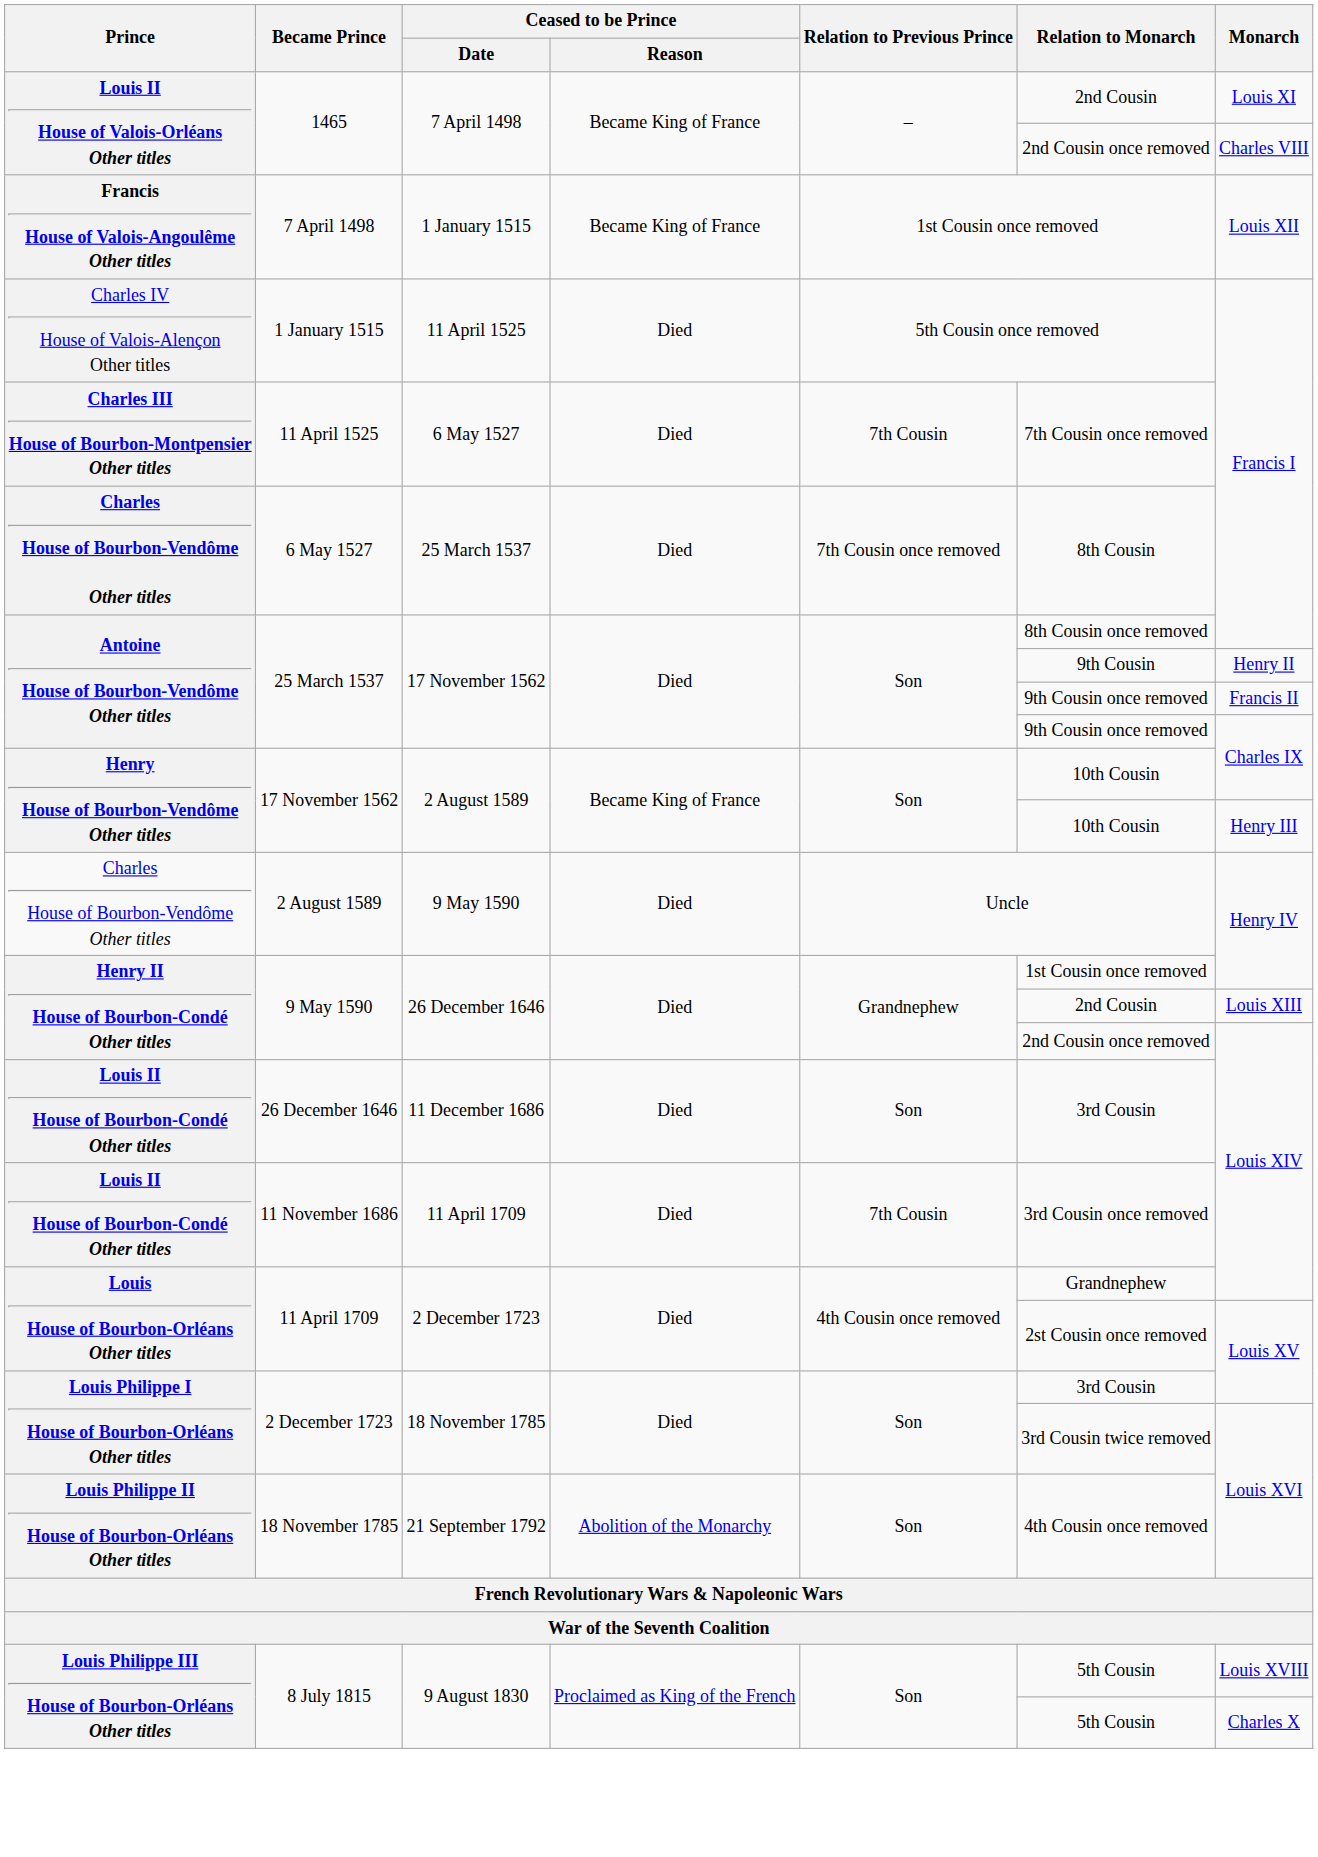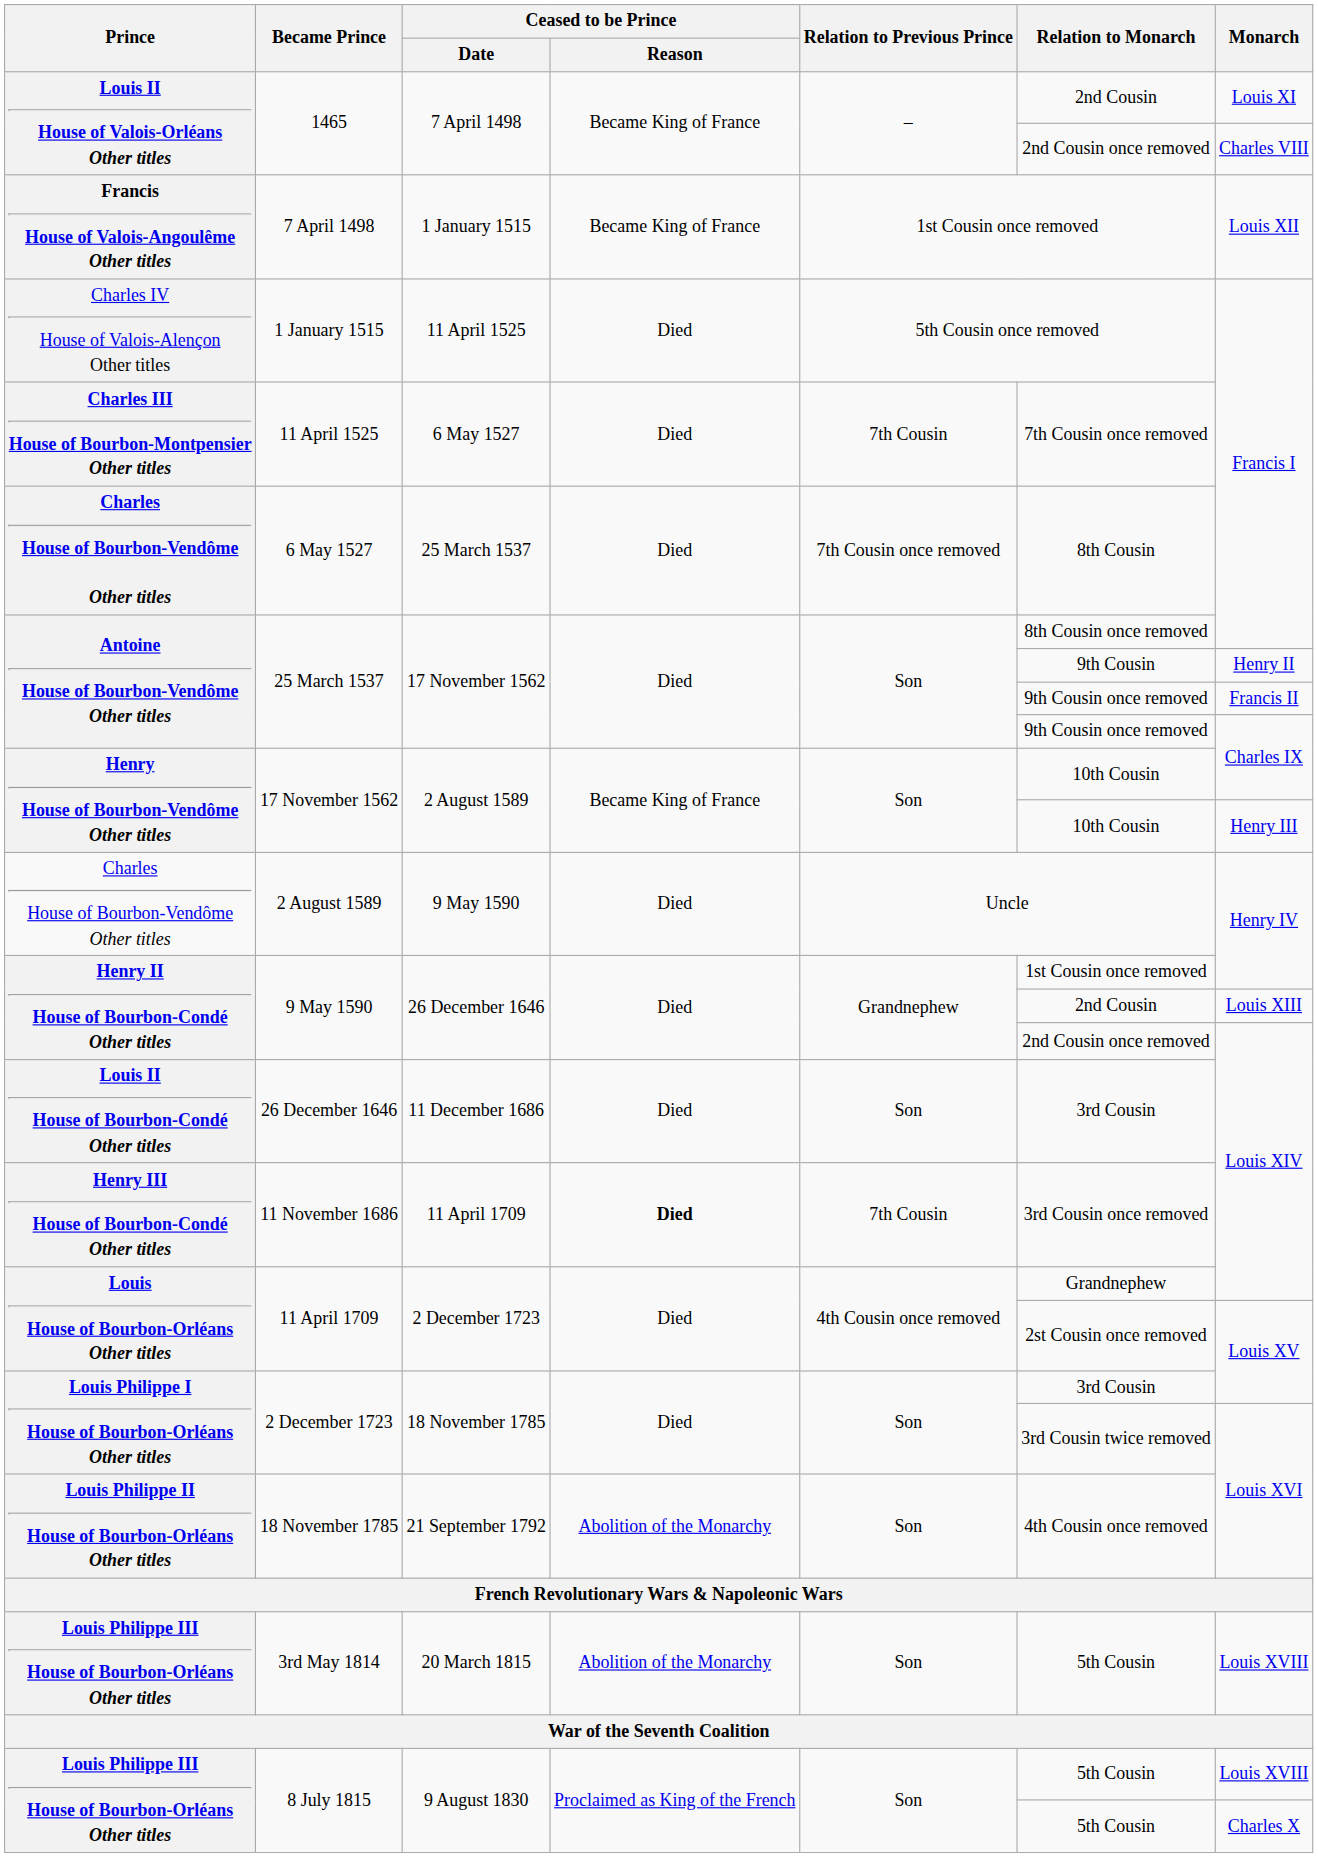11 November 1686 | Prince: Louis II House of Bourbon-Condé Other titles -> Henry III House of Bourbon-Condé Other titles
11 November 1686 | Ceased to be Prince / Reason: normal -> bold
+ row: Louis Philippe III House of Bourbon-Orléans Other titles | 3rd May 1814 | 20 March 1815 | Abolition of the Monarchy | Son | 5th Cousin | Louis XVIII
